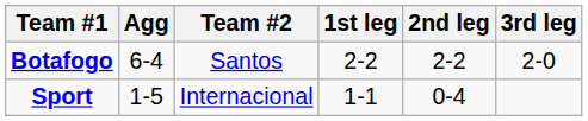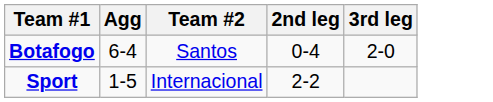- column: 1st leg | 2-2 | 1-1
Botafogo | 2nd leg: 2-2 -> 0-4
Sport | 2nd leg: 0-4 -> 2-2
